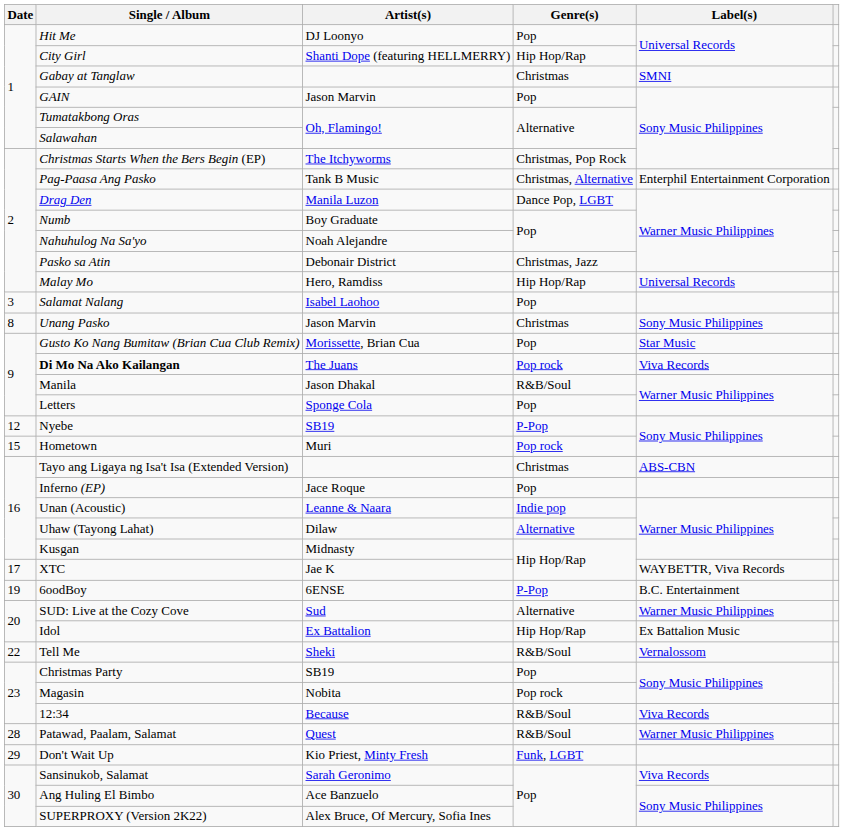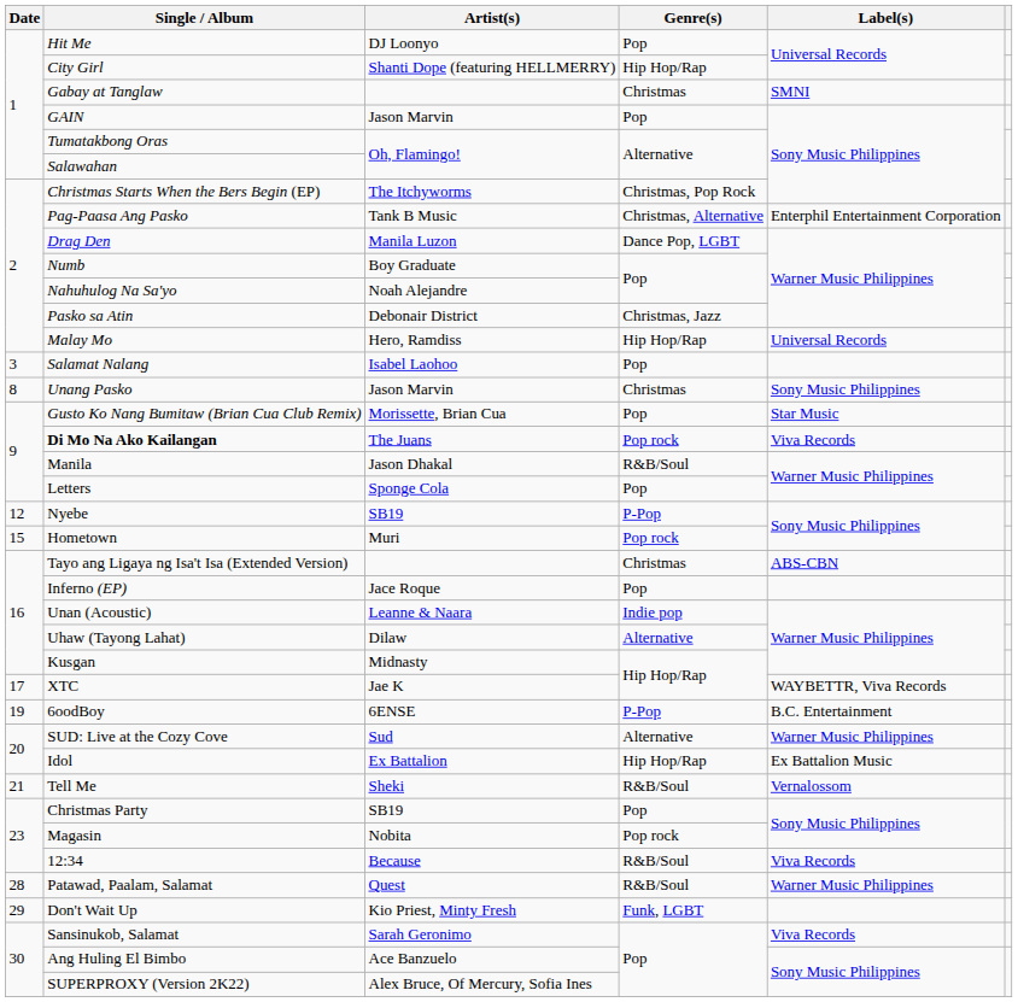Tell Me | Date: 22 -> 21
